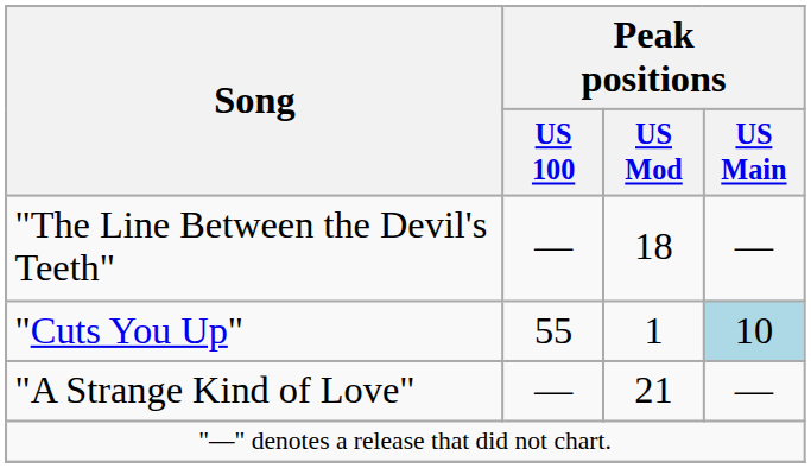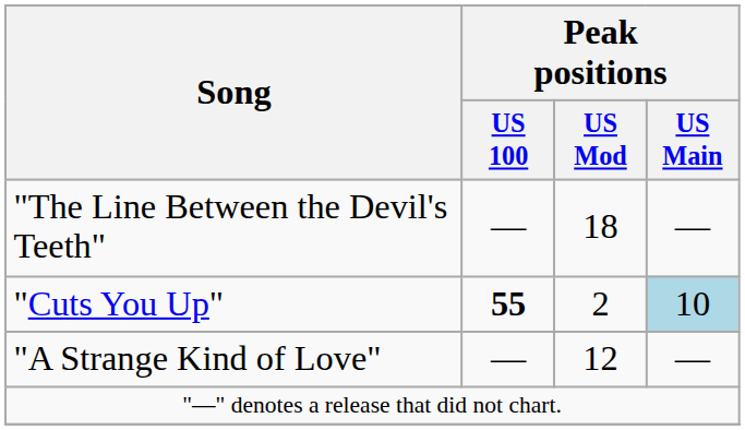"Cuts You Up" | Peak positions / US 100: normal -> bold
"Cuts You Up" | Peak positions / US Mod: 1 -> 2
"A Strange Kind of Love" | Peak positions / US Mod: 21 -> 12
